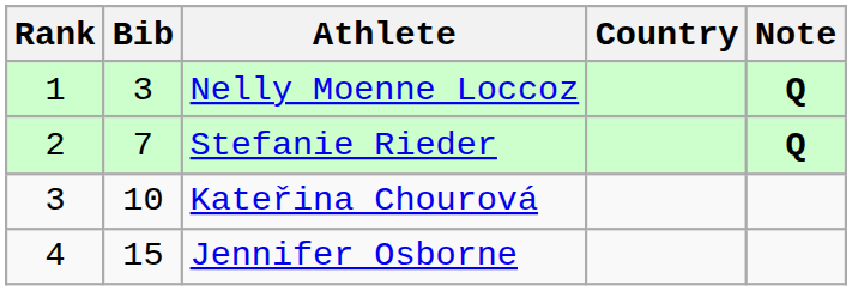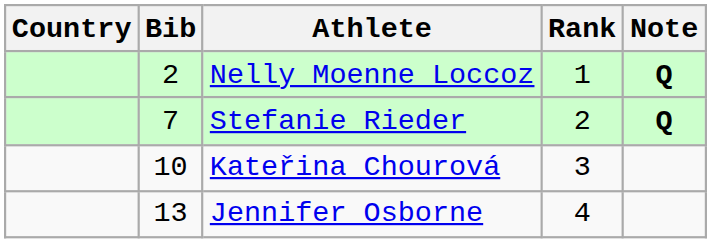columns swapped: Rank <-> Country
Nelly Moenne Loccoz | Bib: 3 -> 2
Jennifer Osborne | Bib: 15 -> 13
